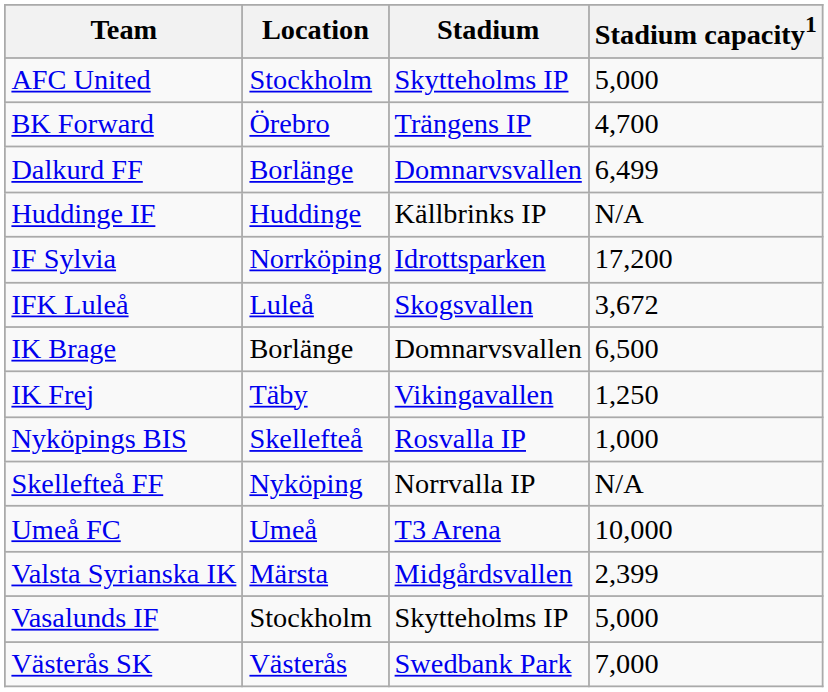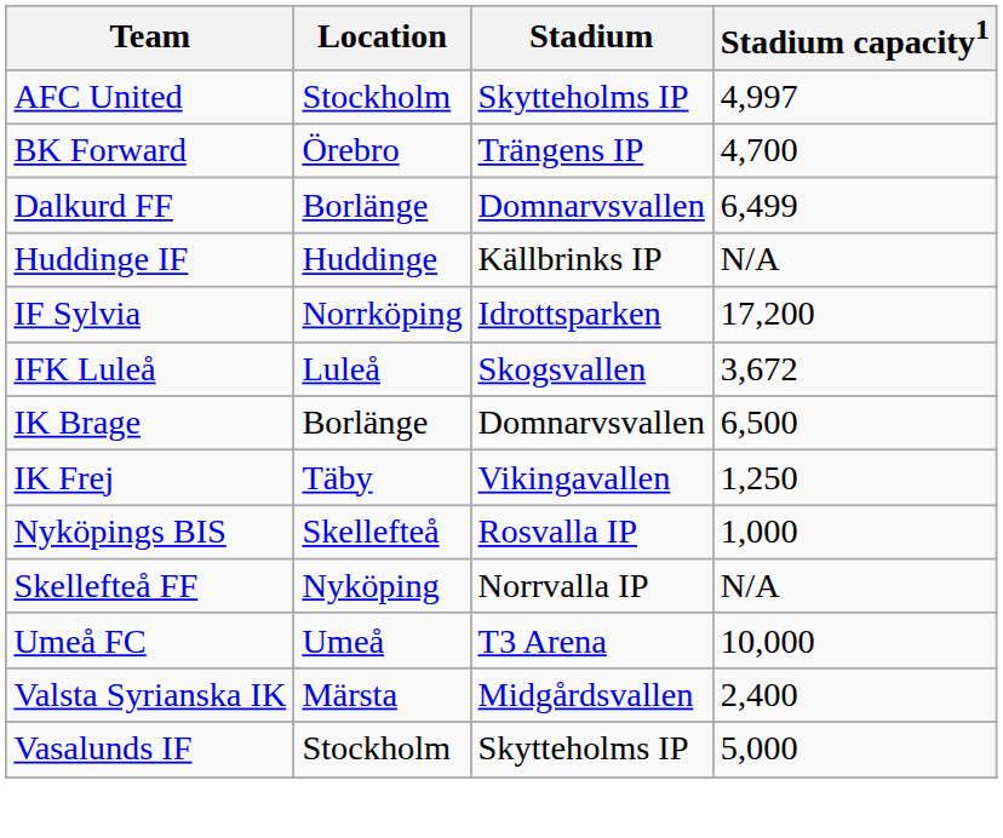AFC United | Stadium capacity1: 5,000 -> 4,997
Valsta Syrianska IK | Stadium capacity1: 2,399 -> 2,400
- row: Västerås SK | Västerås | Swedbank Park | 7,000
